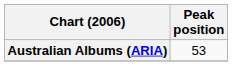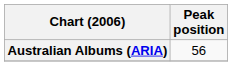Australian Albums (ARIA) | Peak position: 53 -> 56
